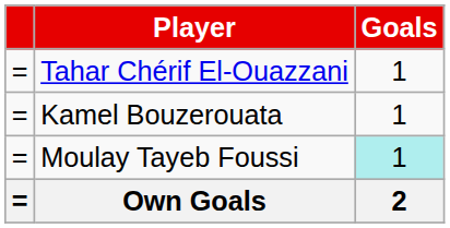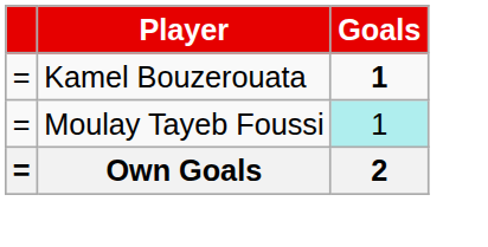- row: = | Tahar Chérif El-Ouazzani | 1
Kamel Bouzerouata | Goals: normal -> bold
